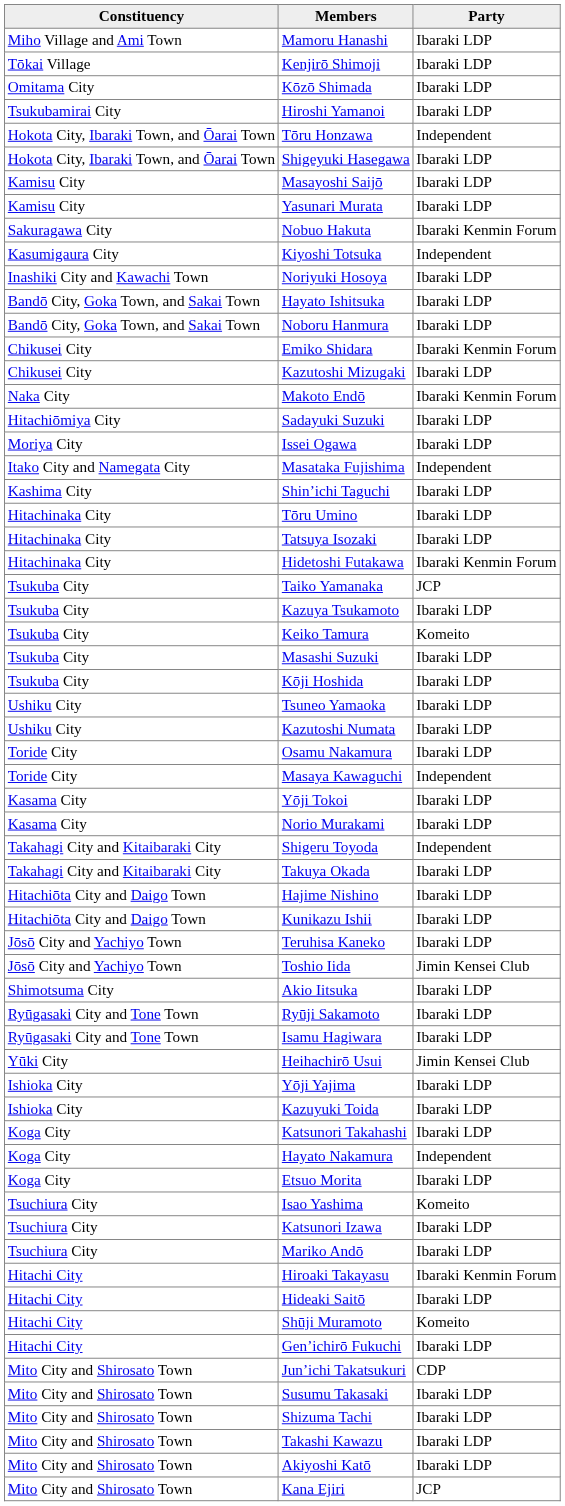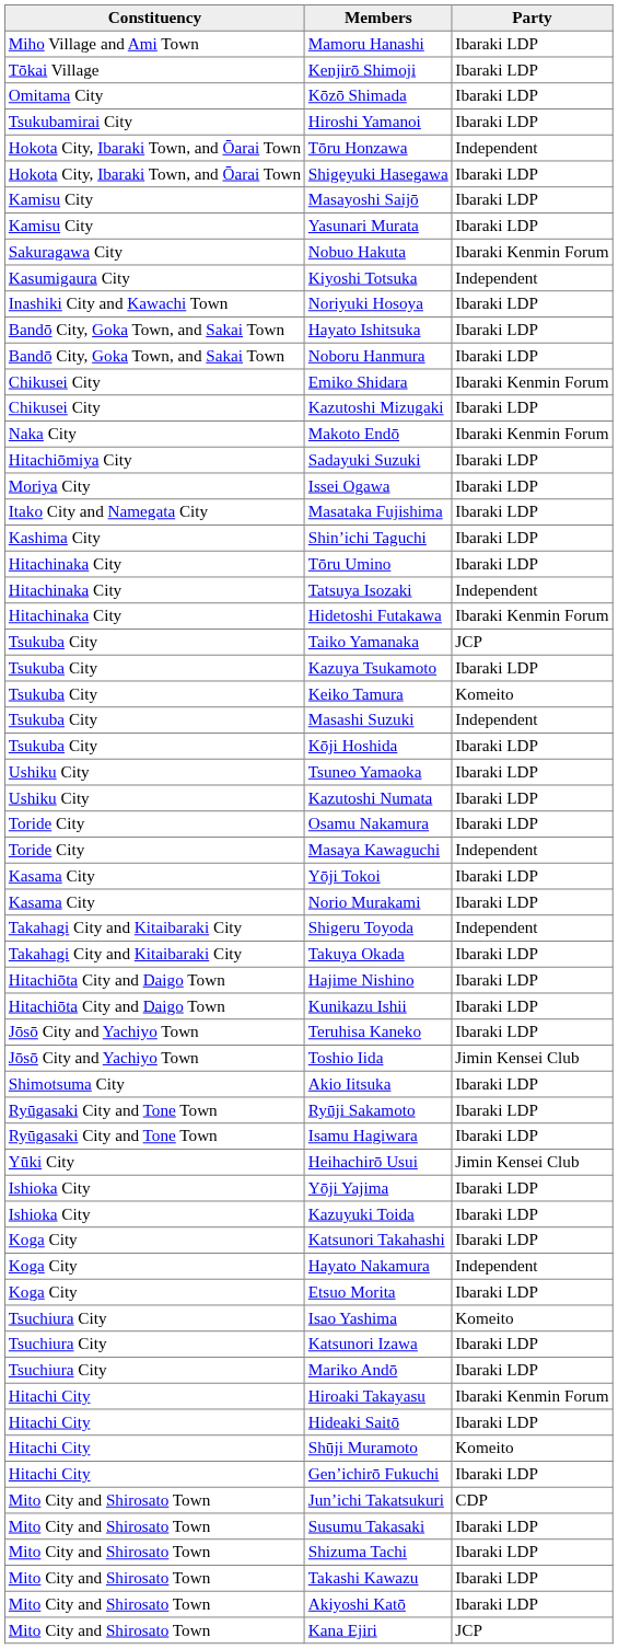Masataka Fujishima | Party: Independent -> Ibaraki LDP
Tatsuya Isozaki | Party: Ibaraki LDP -> Independent
Masashi Suzuki | Party: Ibaraki LDP -> Independent
